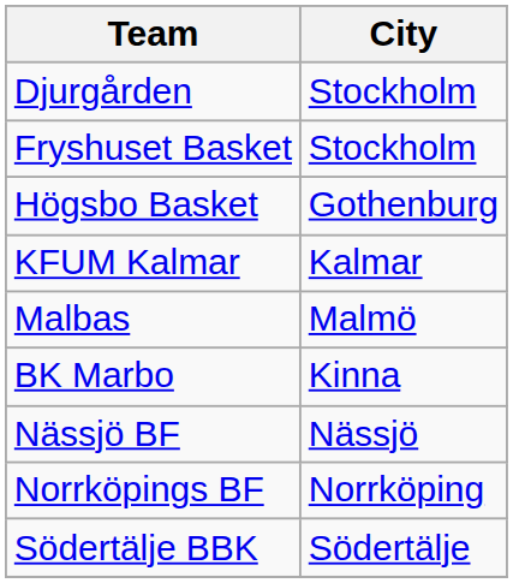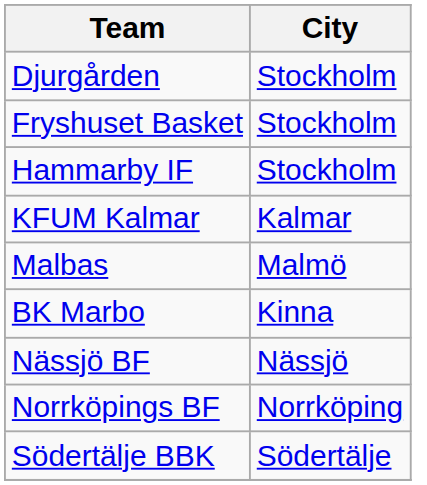+ row: Hammarby IF | Stockholm
- row: Högsbo Basket | Gothenburg
